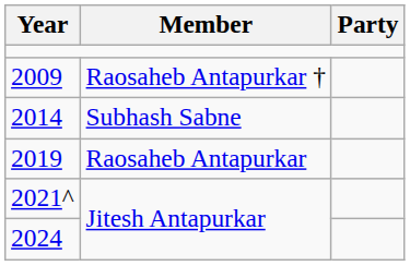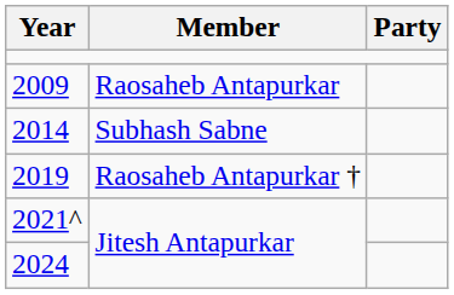2009 | Member: Raosaheb Antapurkar † -> Raosaheb Antapurkar
2019 | Member: Raosaheb Antapurkar -> Raosaheb Antapurkar †
